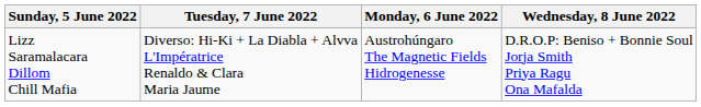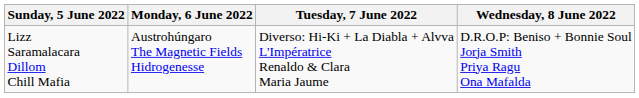columns swapped: Monday, 6 June 2022 <-> Tuesday, 7 June 2022
